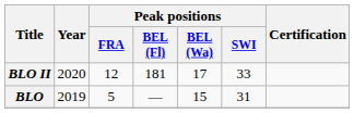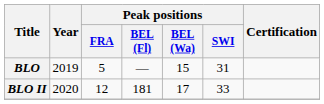rows swapped: BLO <-> BLO II
